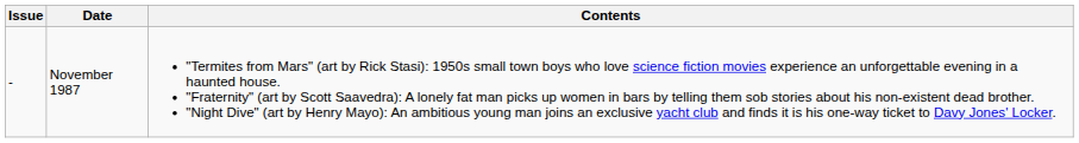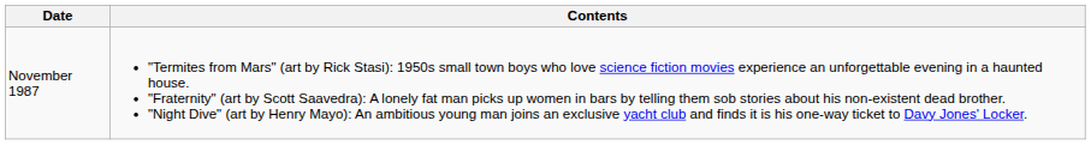- column: Issue | -
